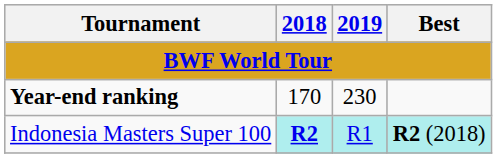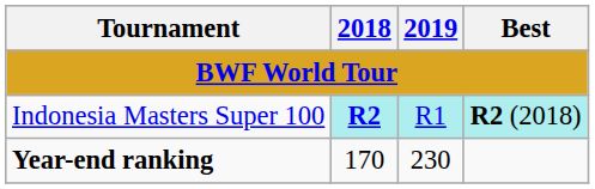rows swapped: Indonesia Masters Super 100 <-> Year-end ranking
